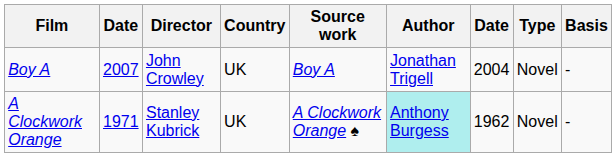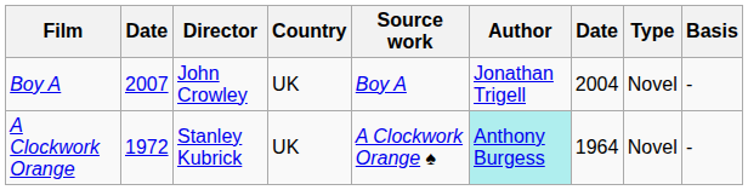A Clockwork Orange | column 2: 1971 -> 1972
A Clockwork Orange | column 7: 1962 -> 1964
